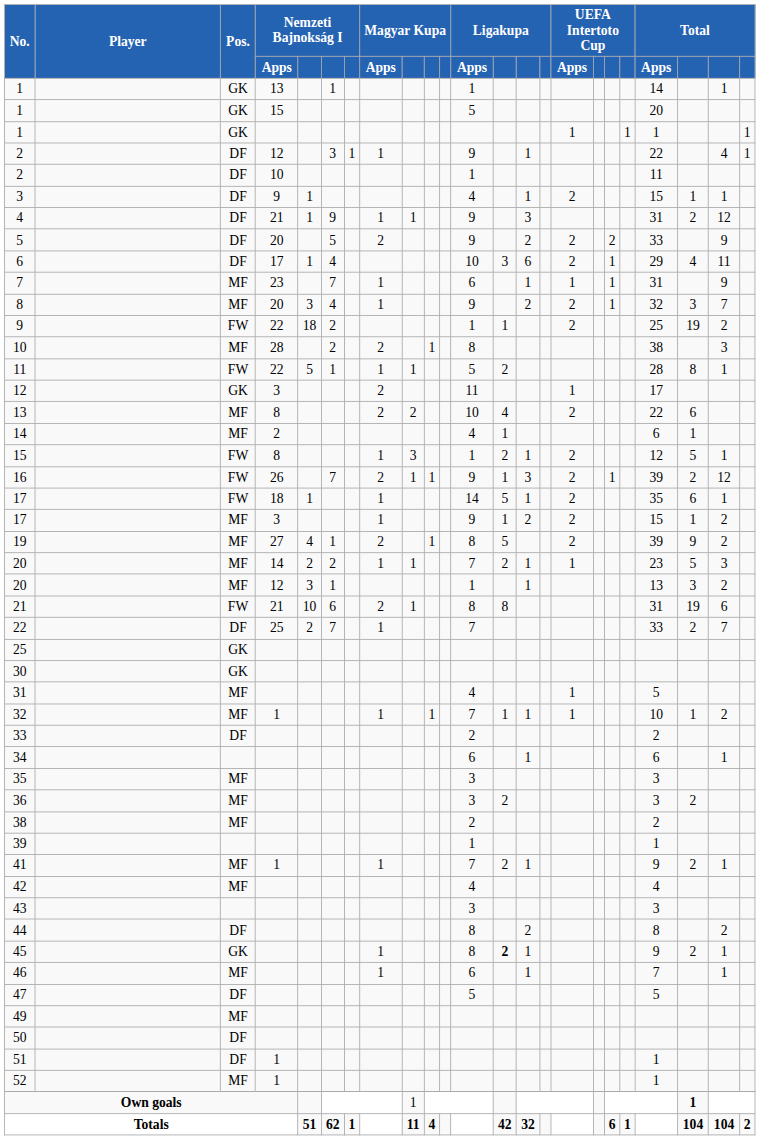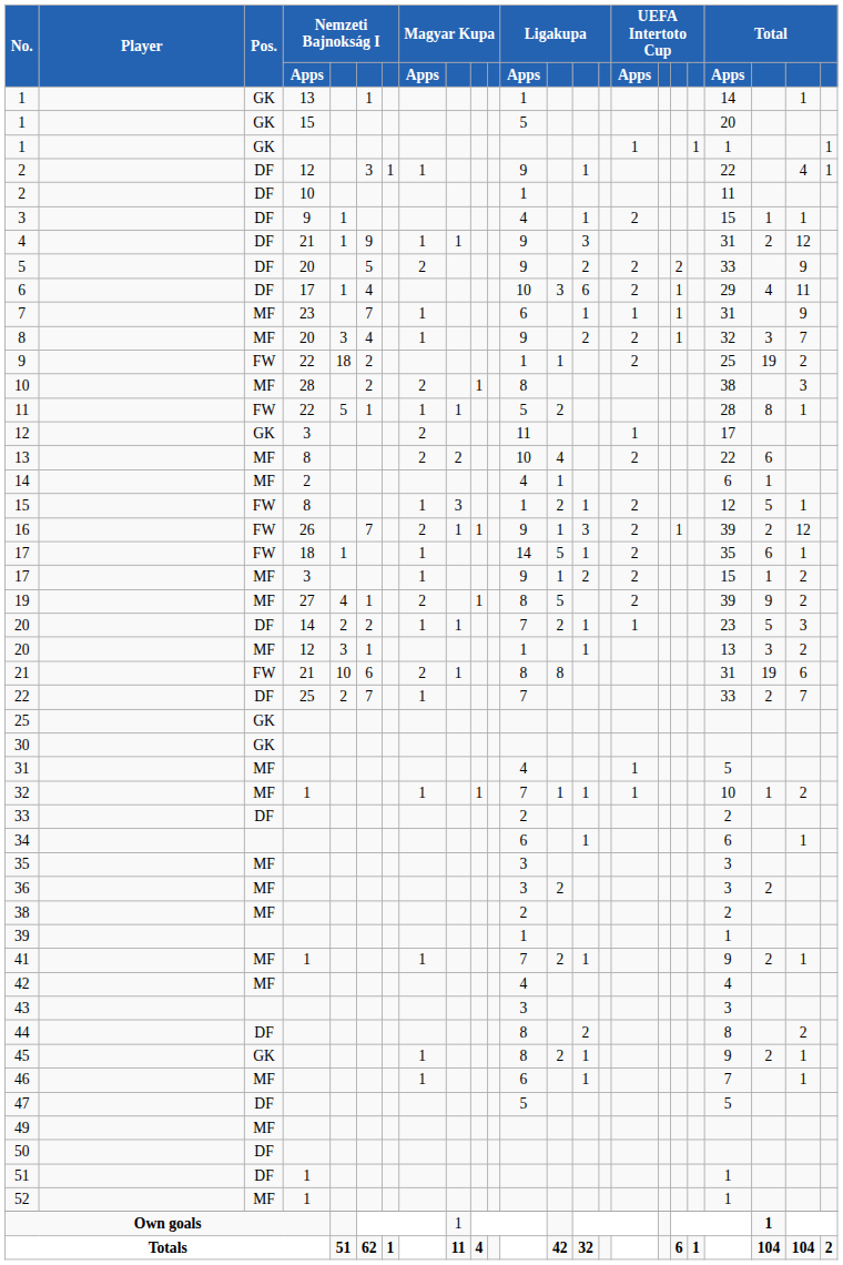20 / 14 | Pos.: MF -> DF
45 | column 13: bold -> normal
